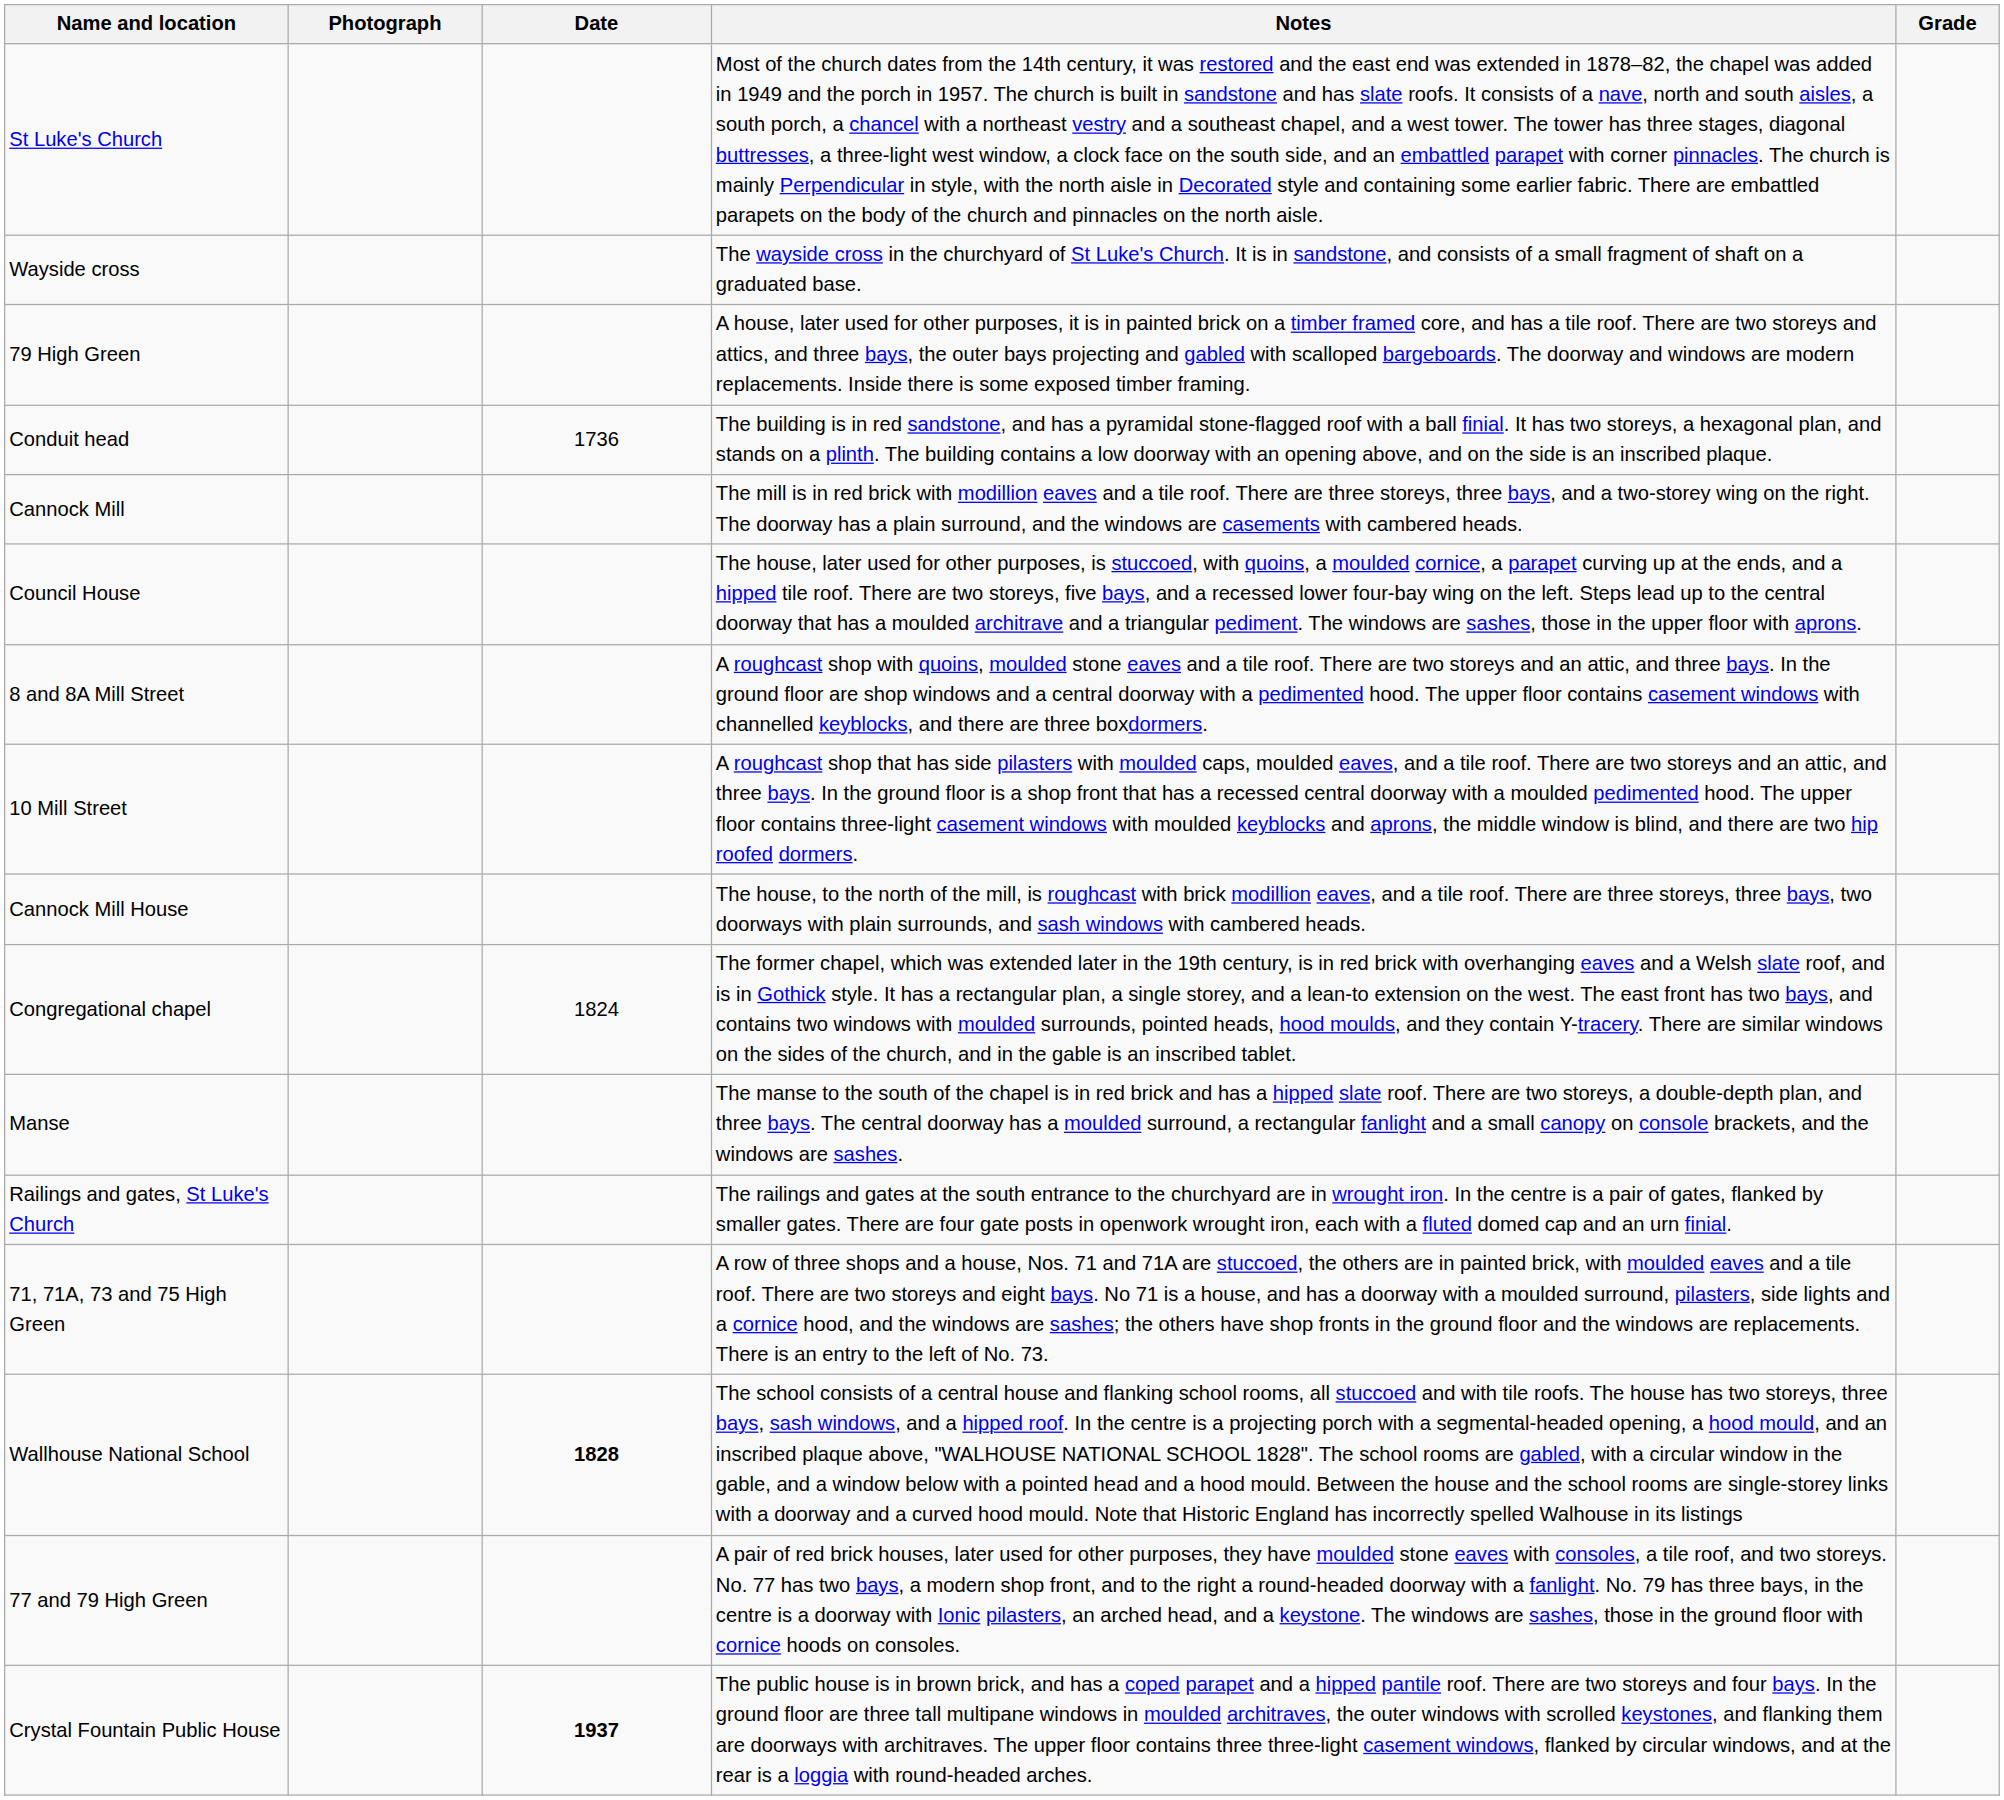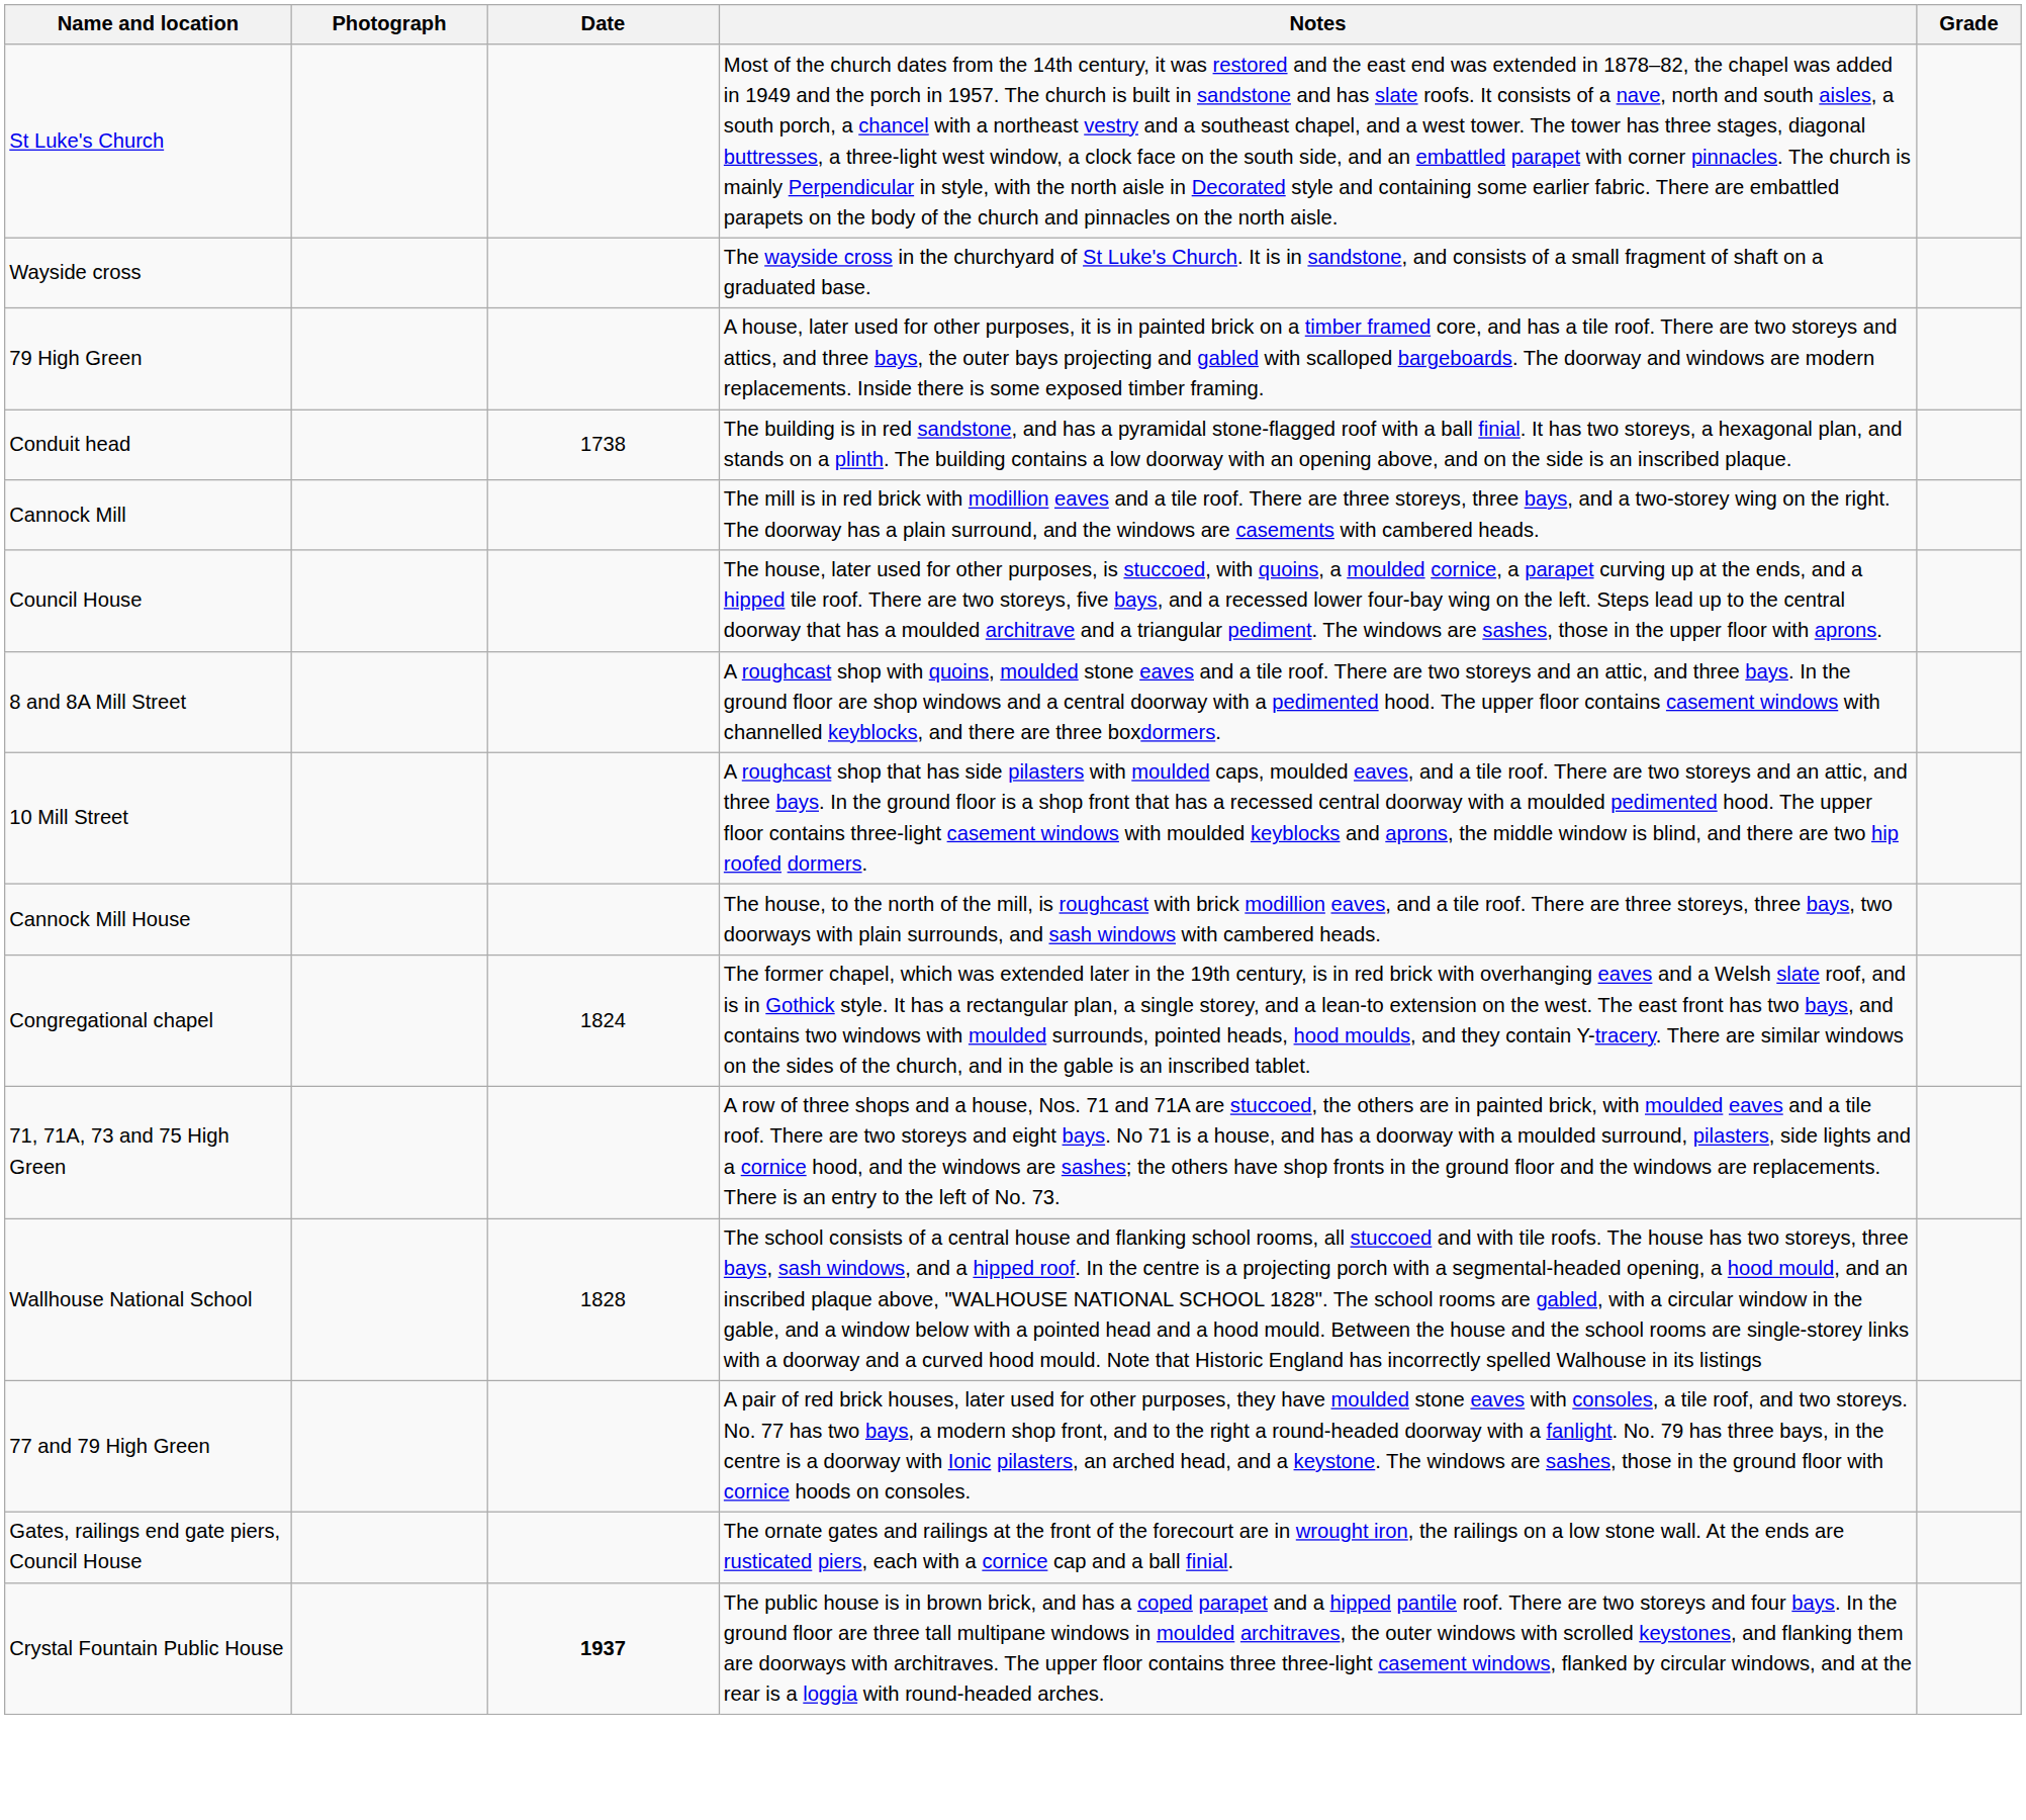Conduit head | Date: 1736 -> 1738
- row: Manse | The manse to the south of the chapel is in red brick and has a hipped slate roof. There are two storeys, a double-depth plan, and three bays. The central doorway has a moulded surround, a rectangular fanlight and a small canopy on console brackets, and the windows are sashes.
- row: Railings and gates, St Luke's Church | The railings and gates at the south entrance to the churchyard are in wrought iron. In the centre is a pair of gates, flanked by smaller gates. There are four gate posts in openwork wrought iron, each with a fluted domed cap and an urn finial.
Wallhouse National School | Date: bold -> normal
+ row: Gates, railings end gate piers, Council House | The ornate gates and railings at the front of the forecourt are in wrought iron, the railings on a low stone wall. At the ends are rusticated piers, each with a cornice cap and a ball finial.
